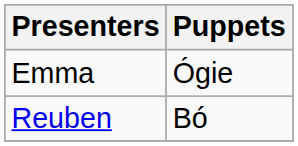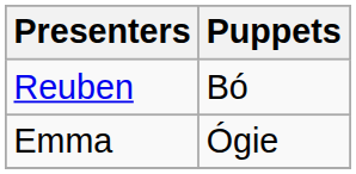rows swapped: Reuben <-> Emma
